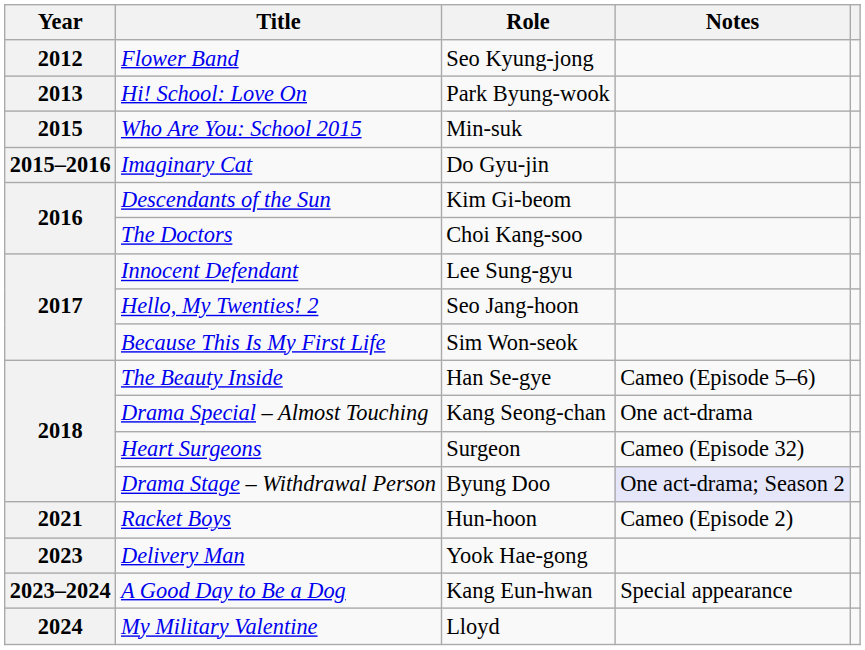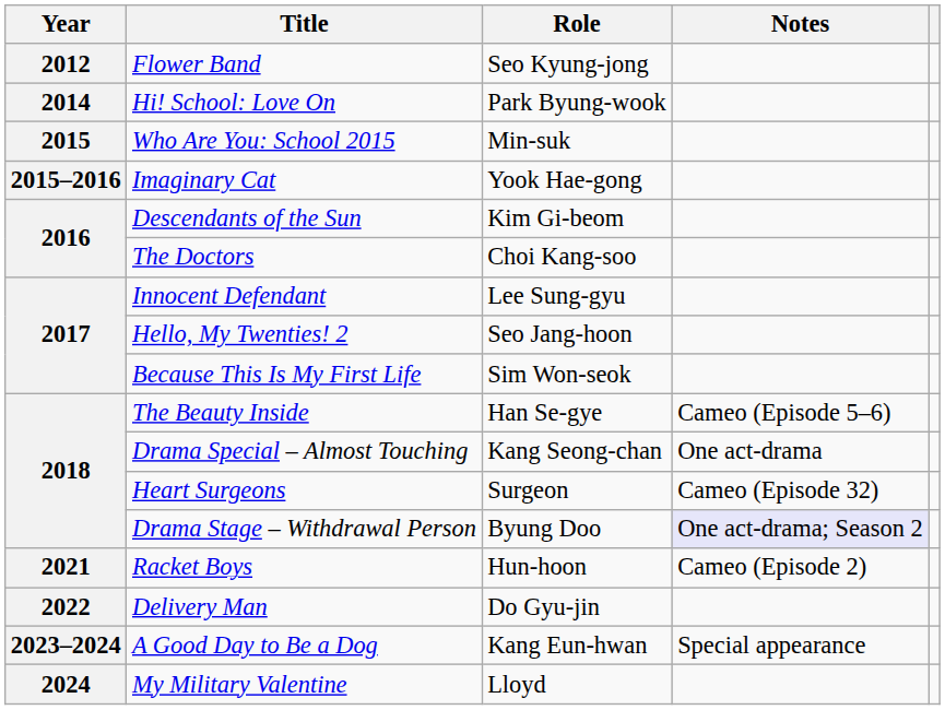Hi! School: Love On | Year: 2013 -> 2014
Imaginary Cat | Role: Do Gyu-jin -> Yook Hae-gong
Delivery Man | Year: 2023 -> 2022
Delivery Man | Role: Yook Hae-gong -> Do Gyu-jin
